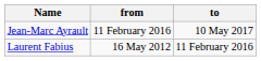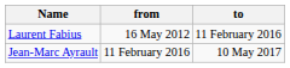rows swapped: Laurent Fabius <-> Jean-Marc Ayrault
